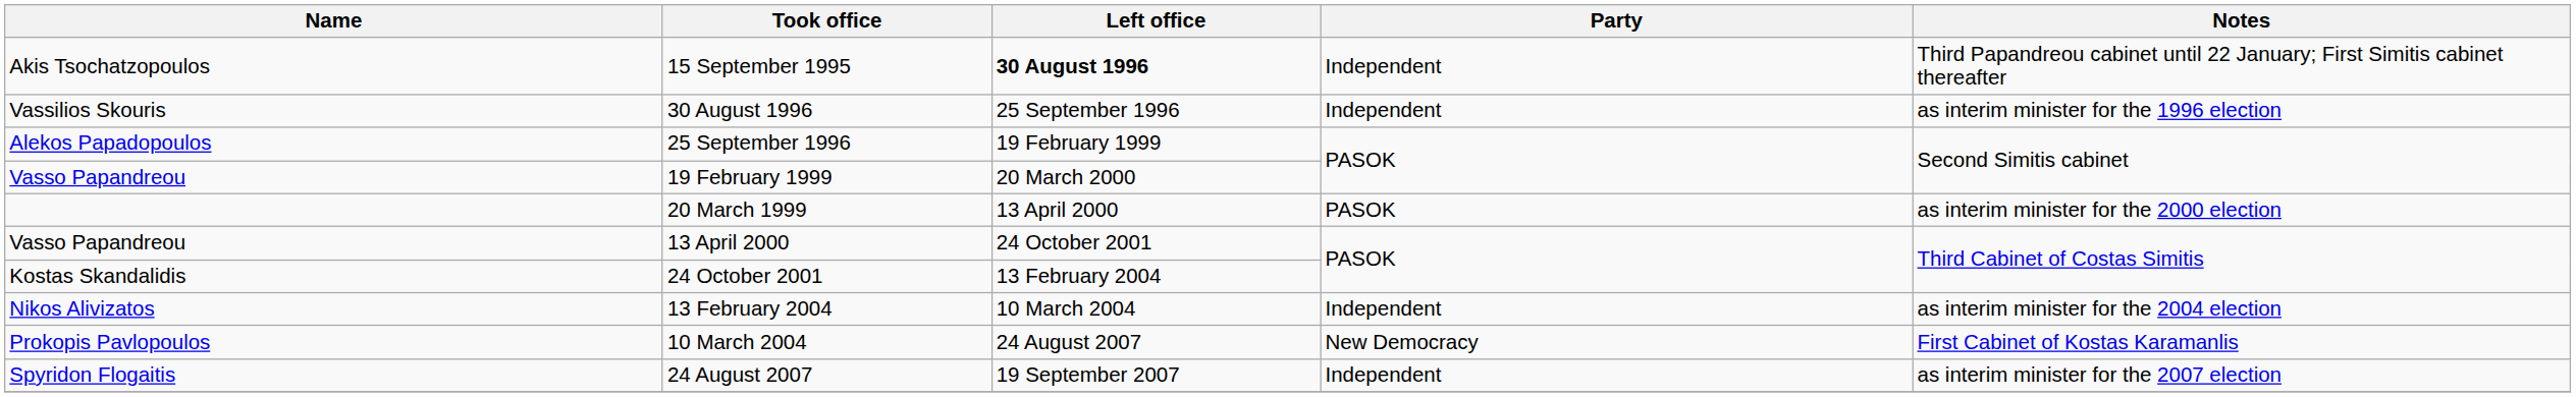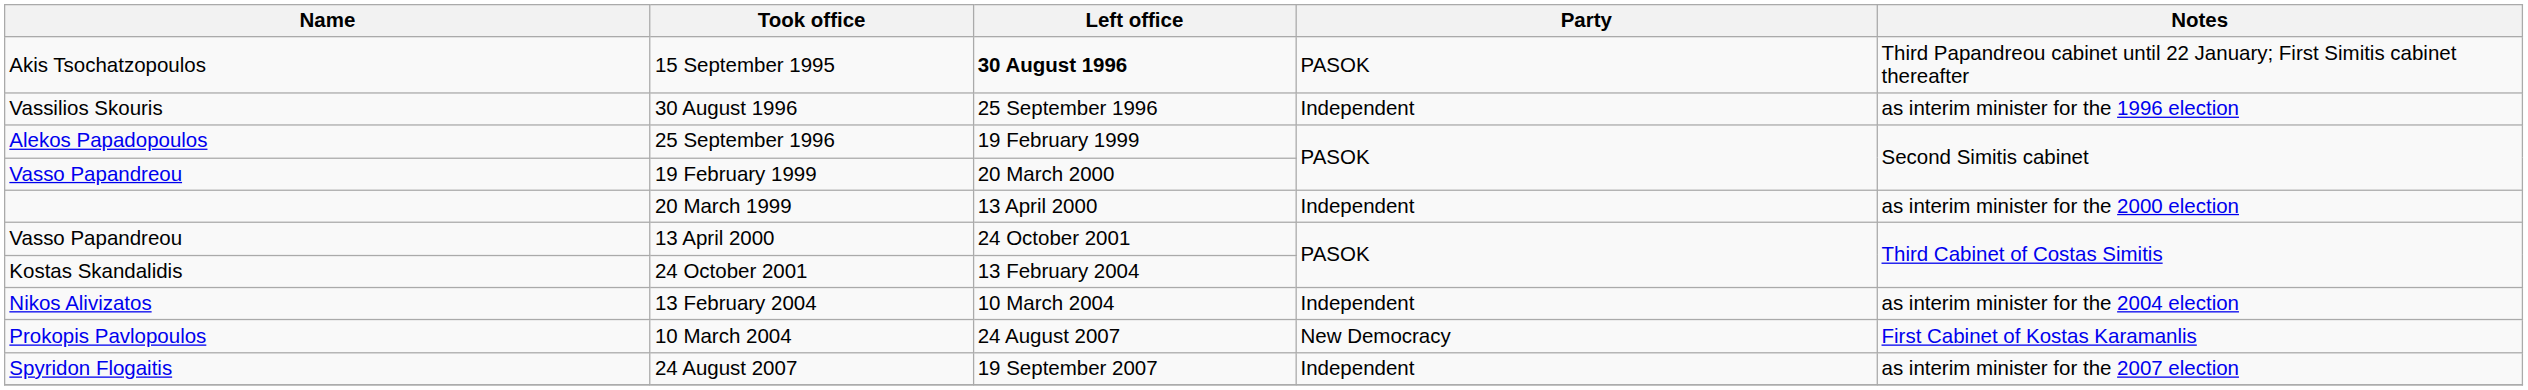15 September 1995 | Party: Independent -> PASOK
20 March 1999 | Party: PASOK -> Independent
